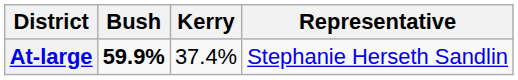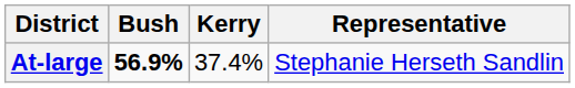At-large | Bush: 59.9% -> 56.9%
